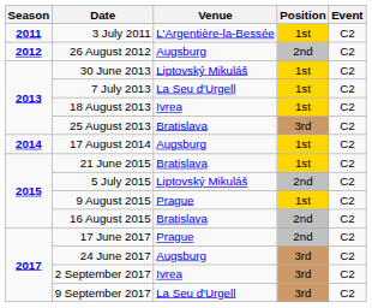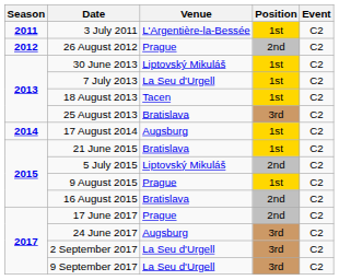26 August 2012 | Venue: Augsburg -> Prague
18 August 2013 | Venue: Ivrea -> Tacen
2 September 2017 | Venue: Ivrea -> La Seu d'Urgell
